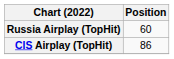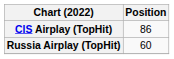rows swapped: CIS Airplay (TopHit) <-> Russia Airplay (TopHit)
